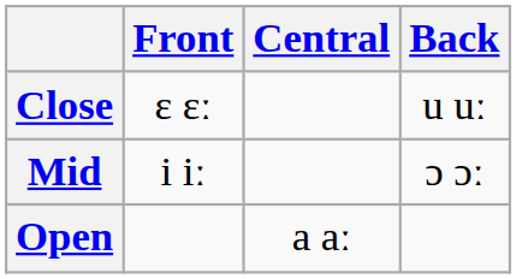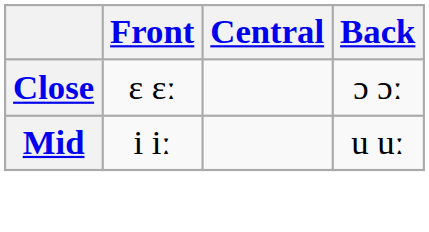Close | Back: u uː -> ɔ ɔː
Mid | Back: ɔ ɔː -> u uː
- row: Open | a aː
